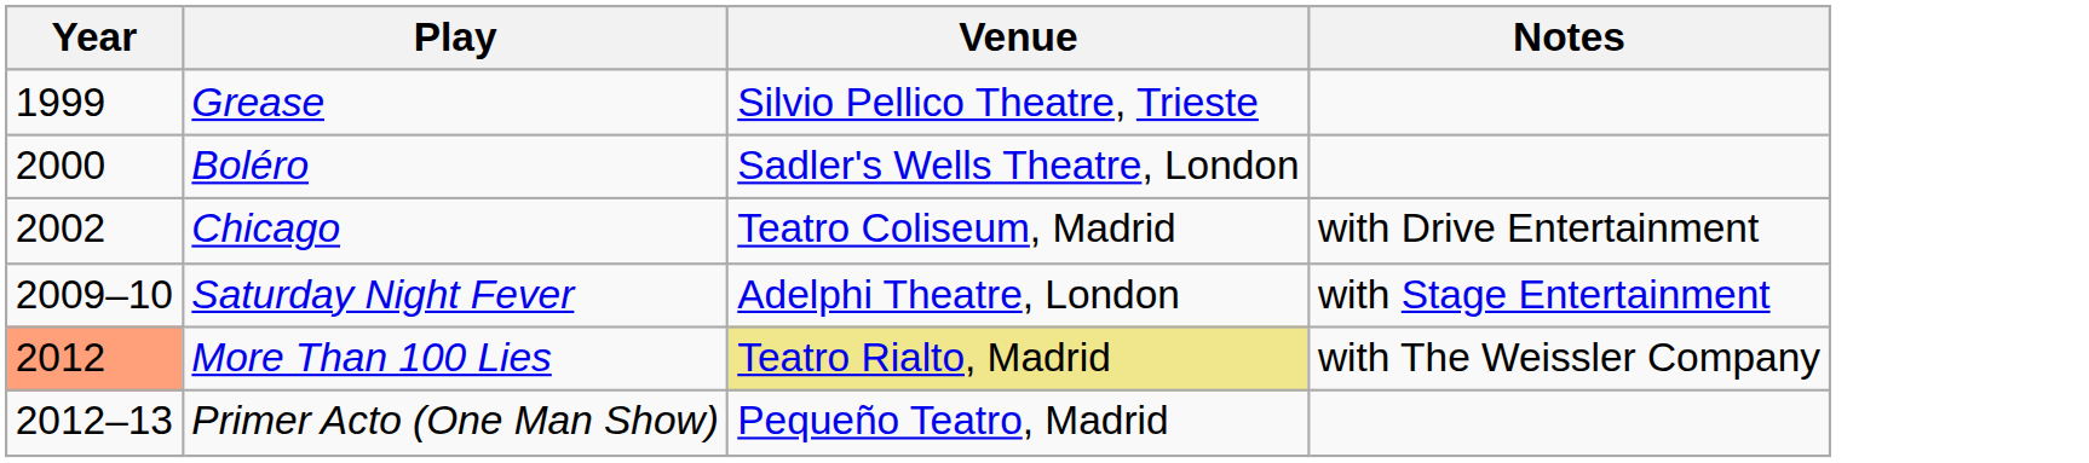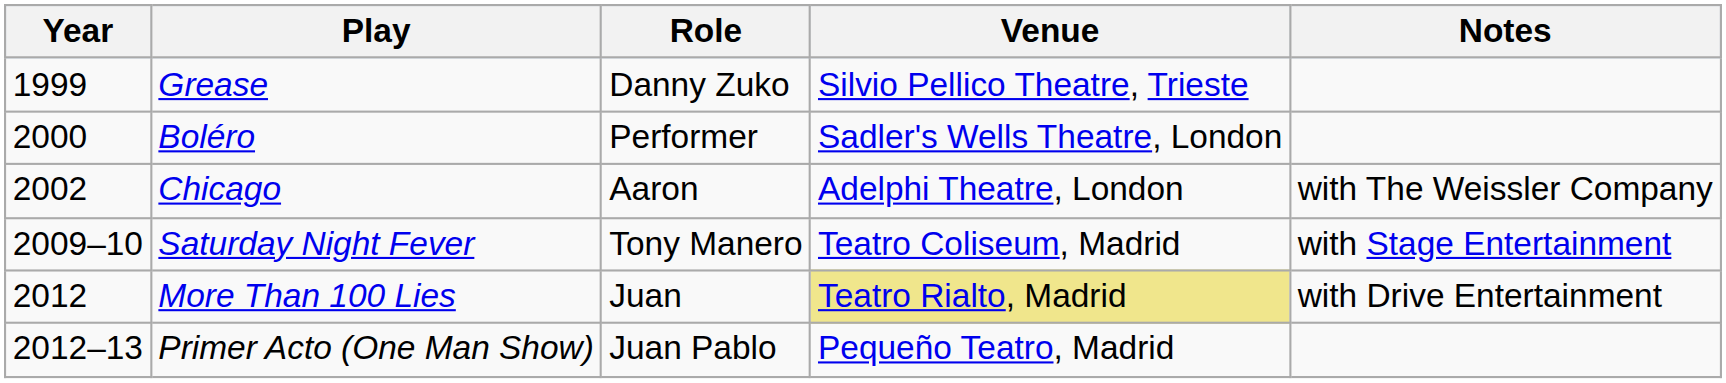+ column: Role | Danny Zuko | Performer | Aaron | Tony Manero | Juan | Juan Pablo
Chicago | Venue: Teatro Coliseum, Madrid -> Adelphi Theatre, London
Chicago | Notes: with Drive Entertainment -> with The Weissler Company
Saturday Night Fever | Venue: Adelphi Theatre, London -> Teatro Coliseum, Madrid
More Than 100 Lies | Year: lightsalmon background -> no background
More Than 100 Lies | Notes: with The Weissler Company -> with Drive Entertainment
